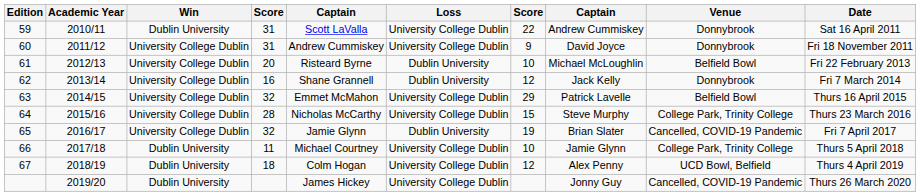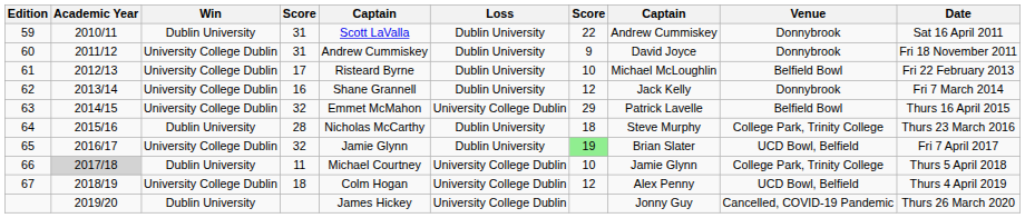59 | Loss: University College Dublin -> Dublin University
60 | Loss: University College Dublin -> Dublin University
61 | column 4: 20 -> 17
64 | Win: University College Dublin -> Dublin University
64 | Loss: University College Dublin -> Dublin University
64 | column 7: 15 -> 18
65 | column 7: no background -> lightgreen background
65 | Venue: Cancelled, COVID-19 Pandemic -> UCD Bowl, Belfield
66 | Academic Year: no background -> lightgrey background
67 | Win: Dublin University -> University College Dublin
